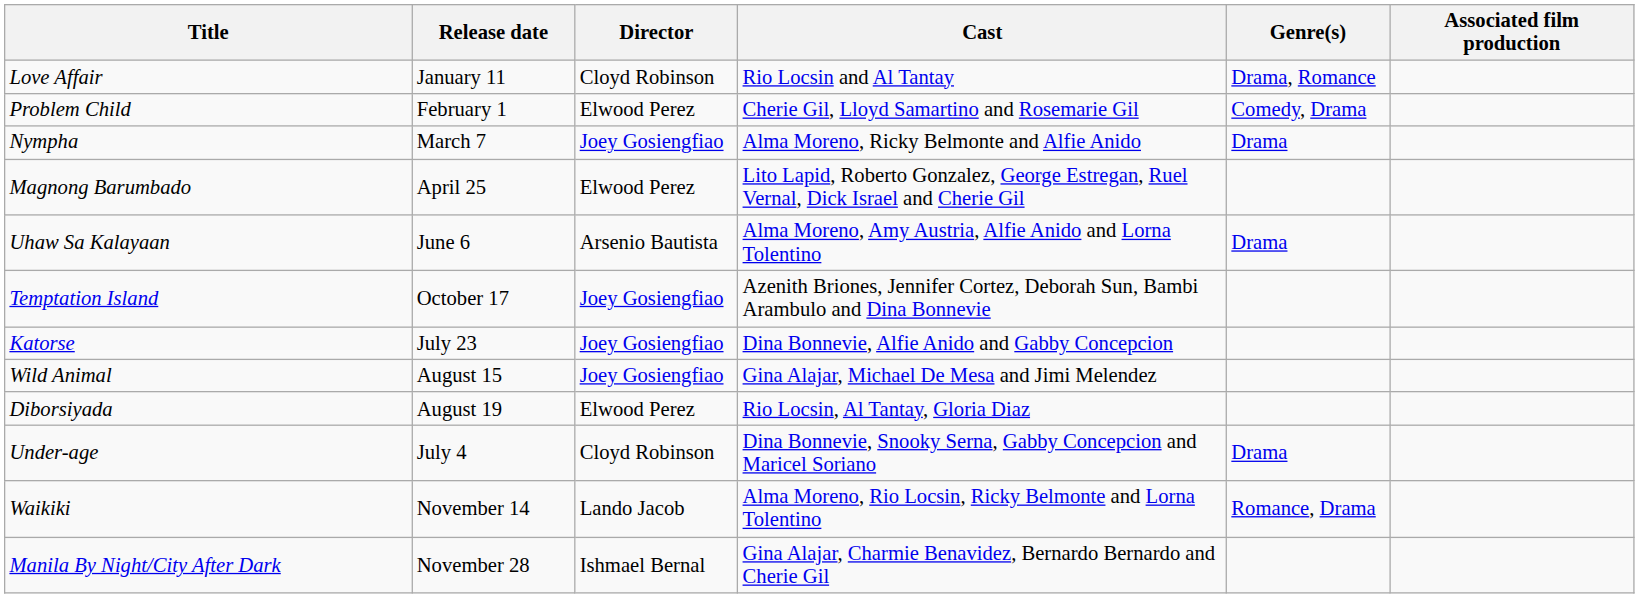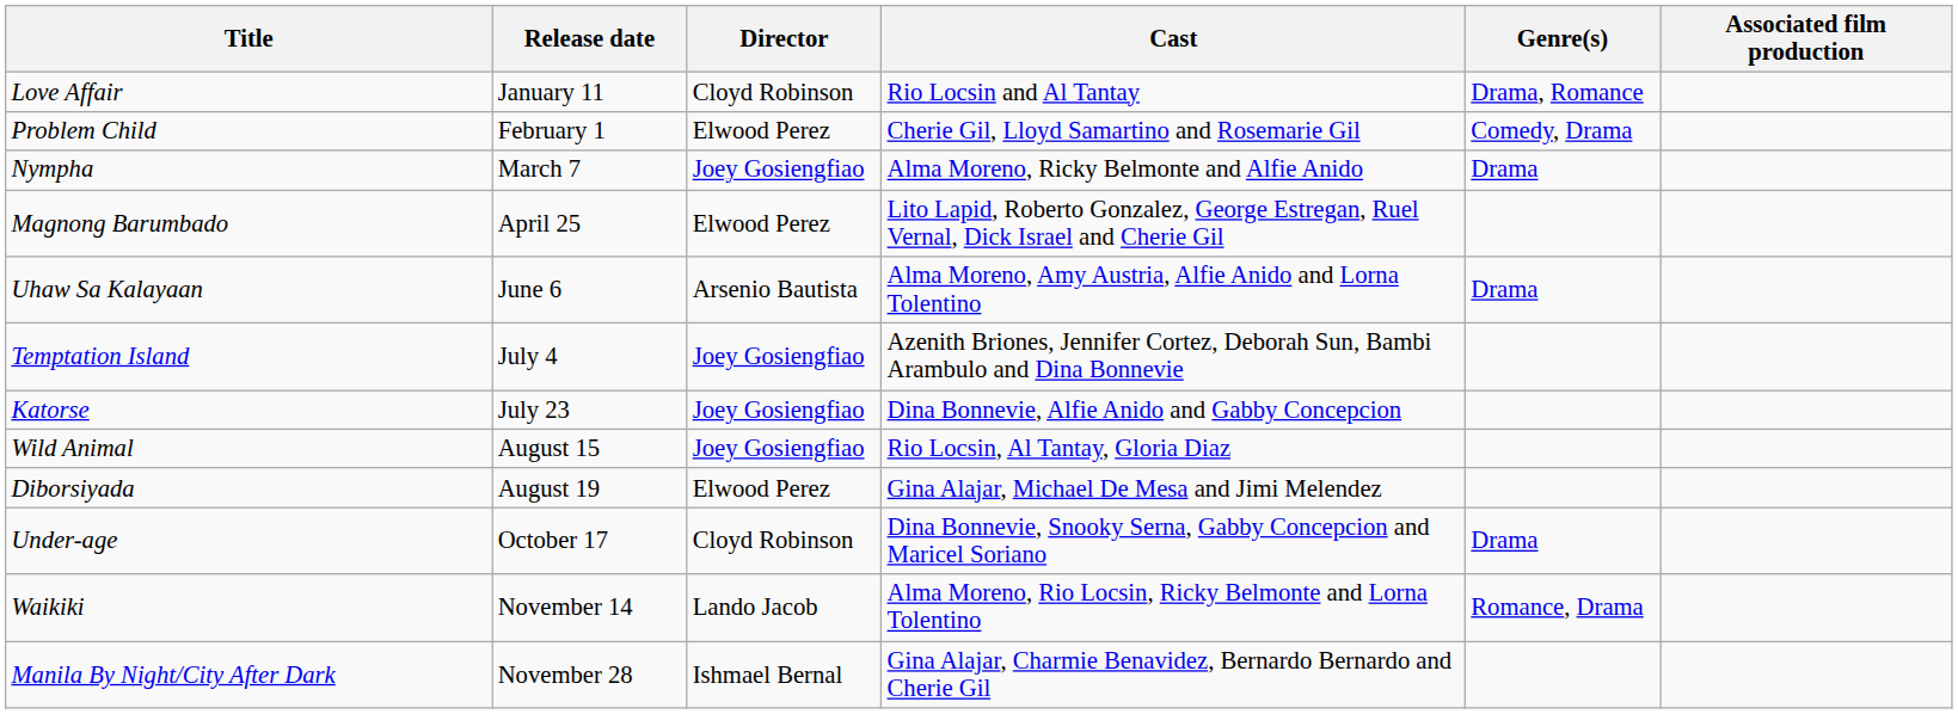Temptation Island | Release date: October 17 -> July 4
Wild Animal | Cast: Gina Alajar, Michael De Mesa and Jimi Melendez -> Rio Locsin, Al Tantay, Gloria Diaz
Diborsiyada | Cast: Rio Locsin, Al Tantay, Gloria Diaz -> Gina Alajar, Michael De Mesa and Jimi Melendez
Under-age | Release date: July 4 -> October 17
